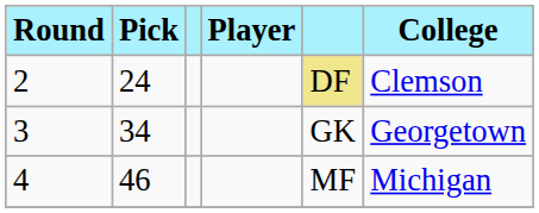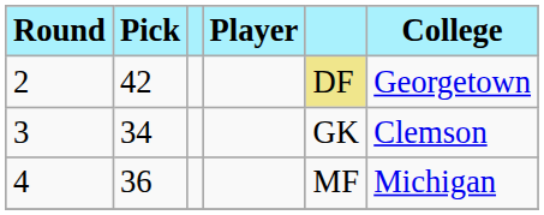2 | Pick: 24 -> 42
2 | College: Clemson -> Georgetown
3 | College: Georgetown -> Clemson
4 | Pick: 46 -> 36
